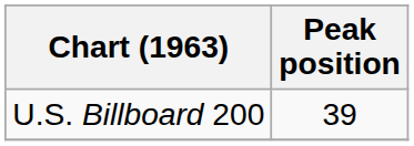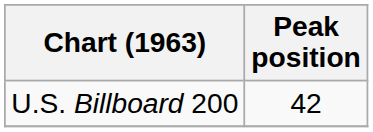U.S. Billboard 200 | Peak position: 39 -> 42
